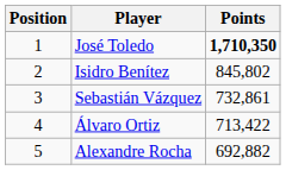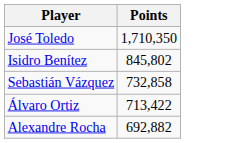- column: Position | 1 | 2 | 3 | 4 | 5
José Toledo | Points: bold -> normal
Sebastián Vázquez | Points: 732,861 -> 732,858
